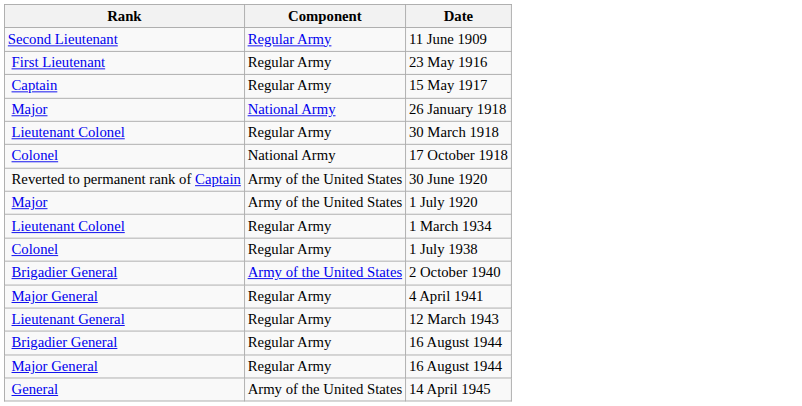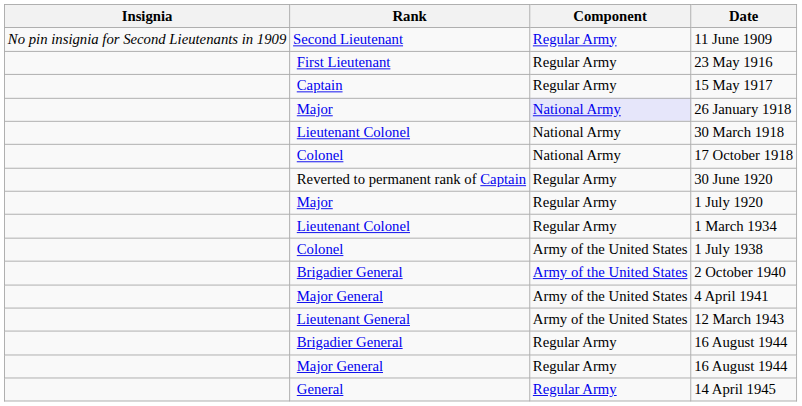+ column: Insignia | No pin insignia for Second Lieutenants in 1909
26 January 1918 | Component: no background -> lavender background
30 March 1918 | Component: Regular Army -> National Army
30 June 1920 | Component: Army of the United States -> Regular Army
1 July 1920 | Component: Army of the United States -> Regular Army
1 July 1938 | Component: Regular Army -> Army of the United States
4 April 1941 | Component: Regular Army -> Army of the United States
12 March 1943 | Component: Regular Army -> Army of the United States
14 April 1945 | Component: Army of the United States -> Regular Army
